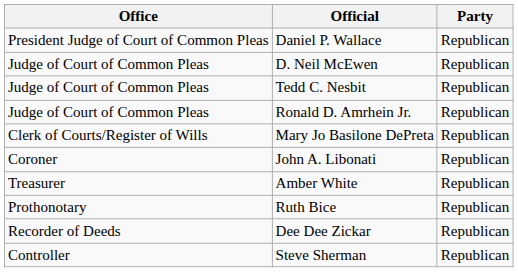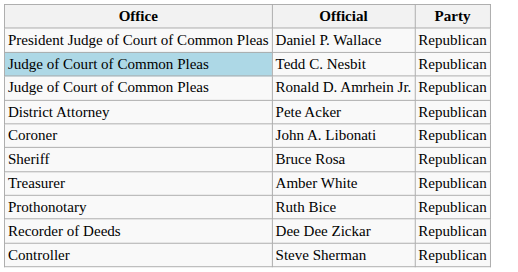- row: Judge of Court of Common Pleas | D. Neil McEwen | Republican
Tedd C. Nesbit | Office: no background -> lightblue background
- row: Clerk of Courts/Register of Wills | Mary Jo Basilone DePreta | Republican
+ row: District Attorney | Pete Acker | Republican
+ row: Sheriff | Bruce Rosa | Republican
